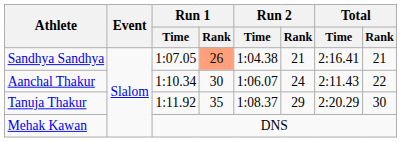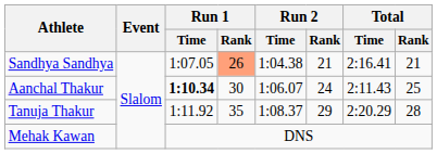Aanchal Thakur | Run 1 / Time: normal -> bold
Aanchal Thakur | Total / Rank: 22 -> 25
Tanuja Thakur | Total / Rank: 30 -> 28
